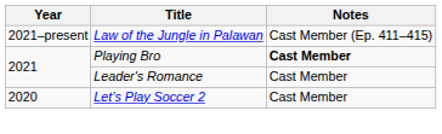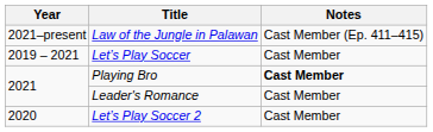+ row: 2019 – 2021 | Let’s Play Soccer | Cast Member
